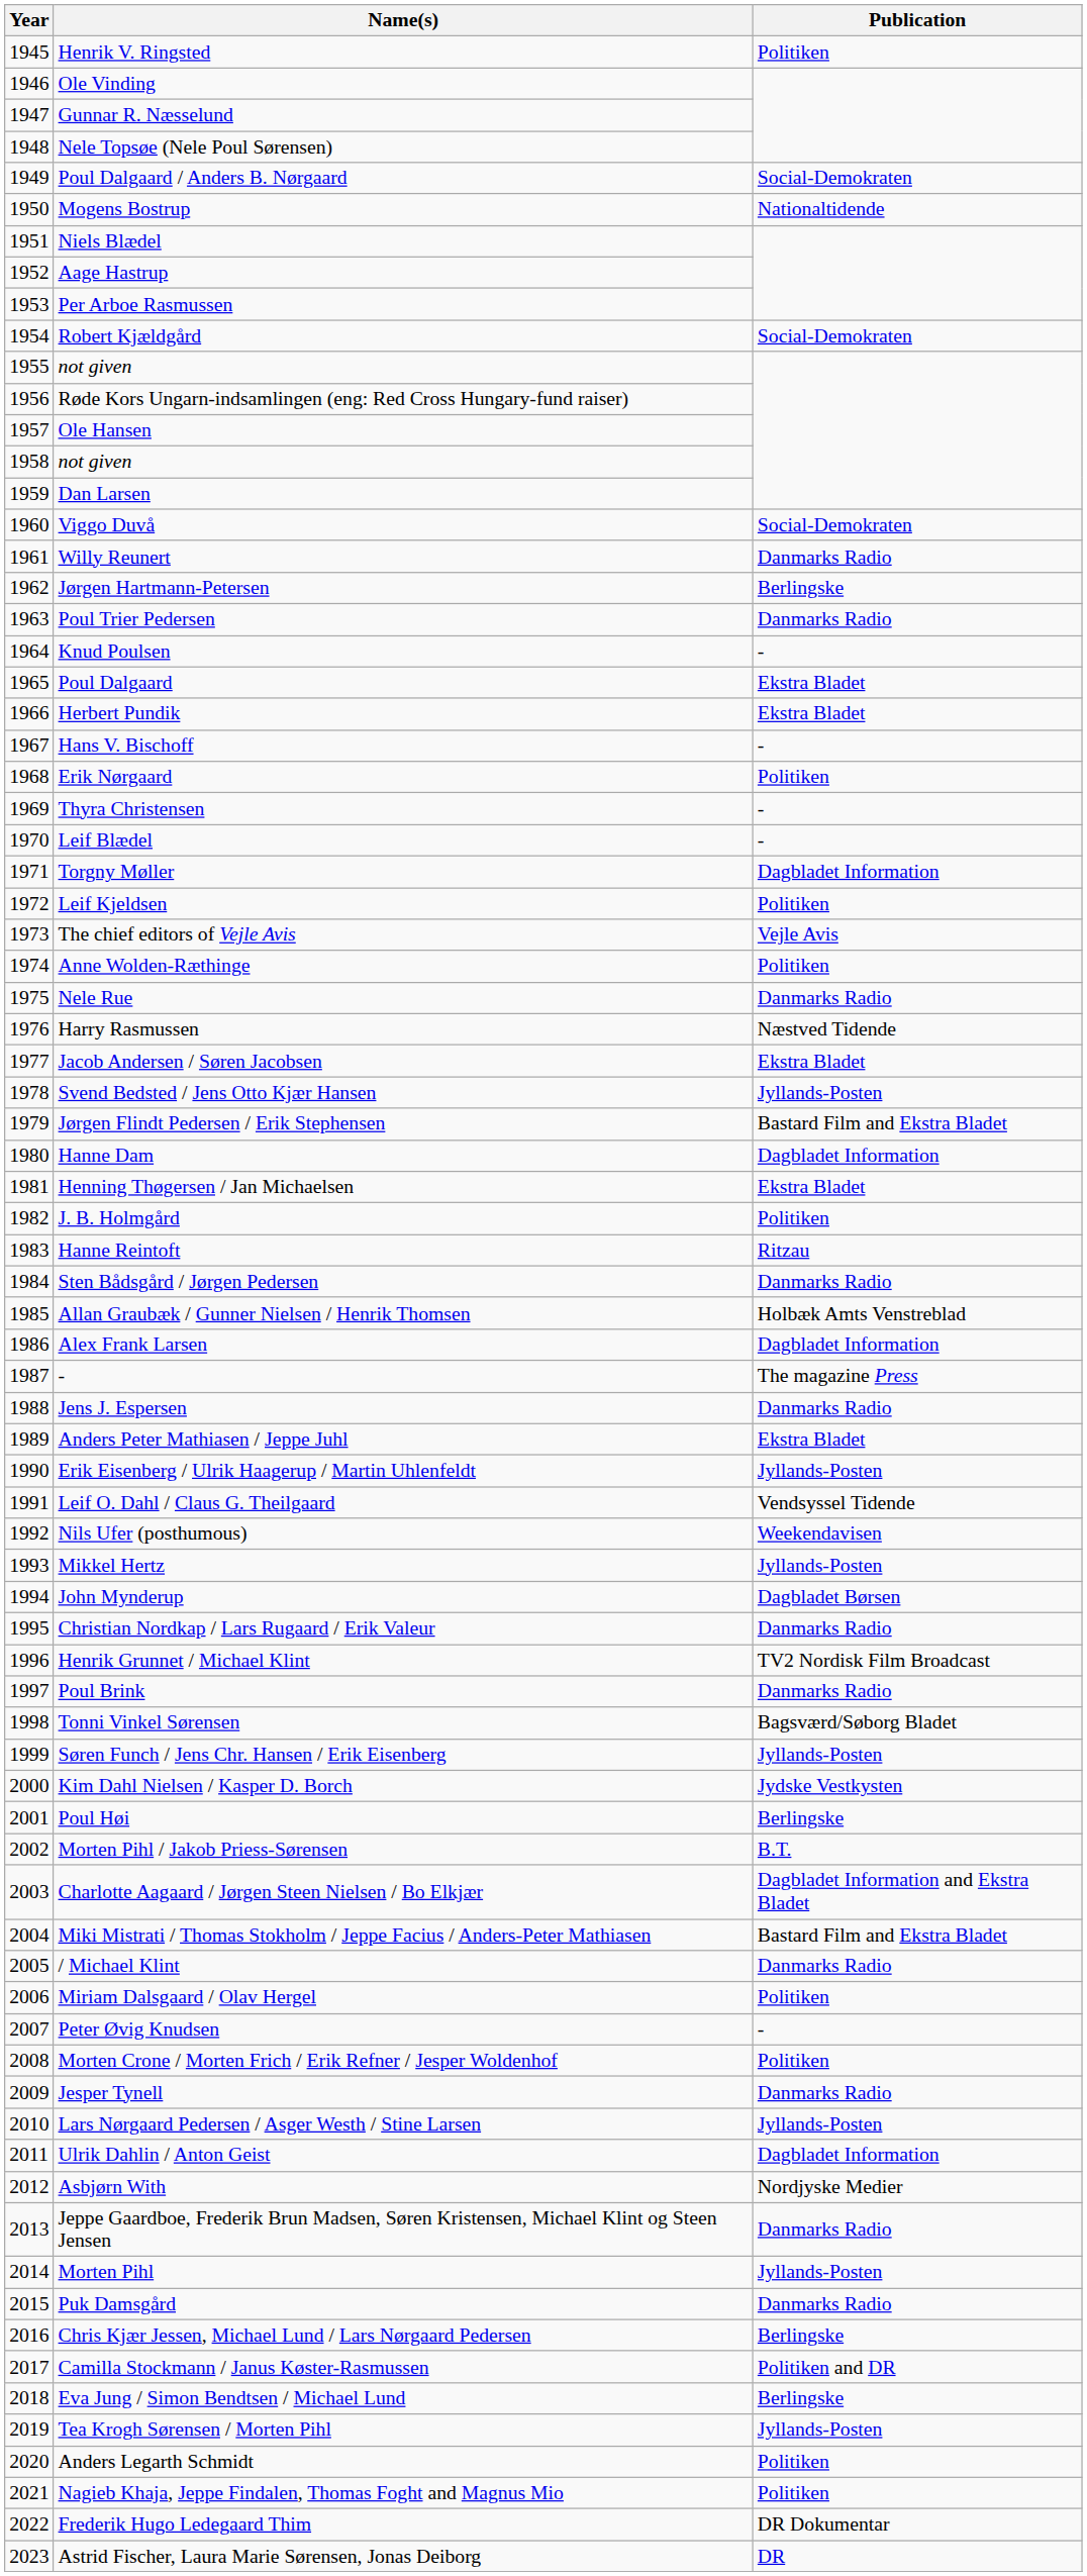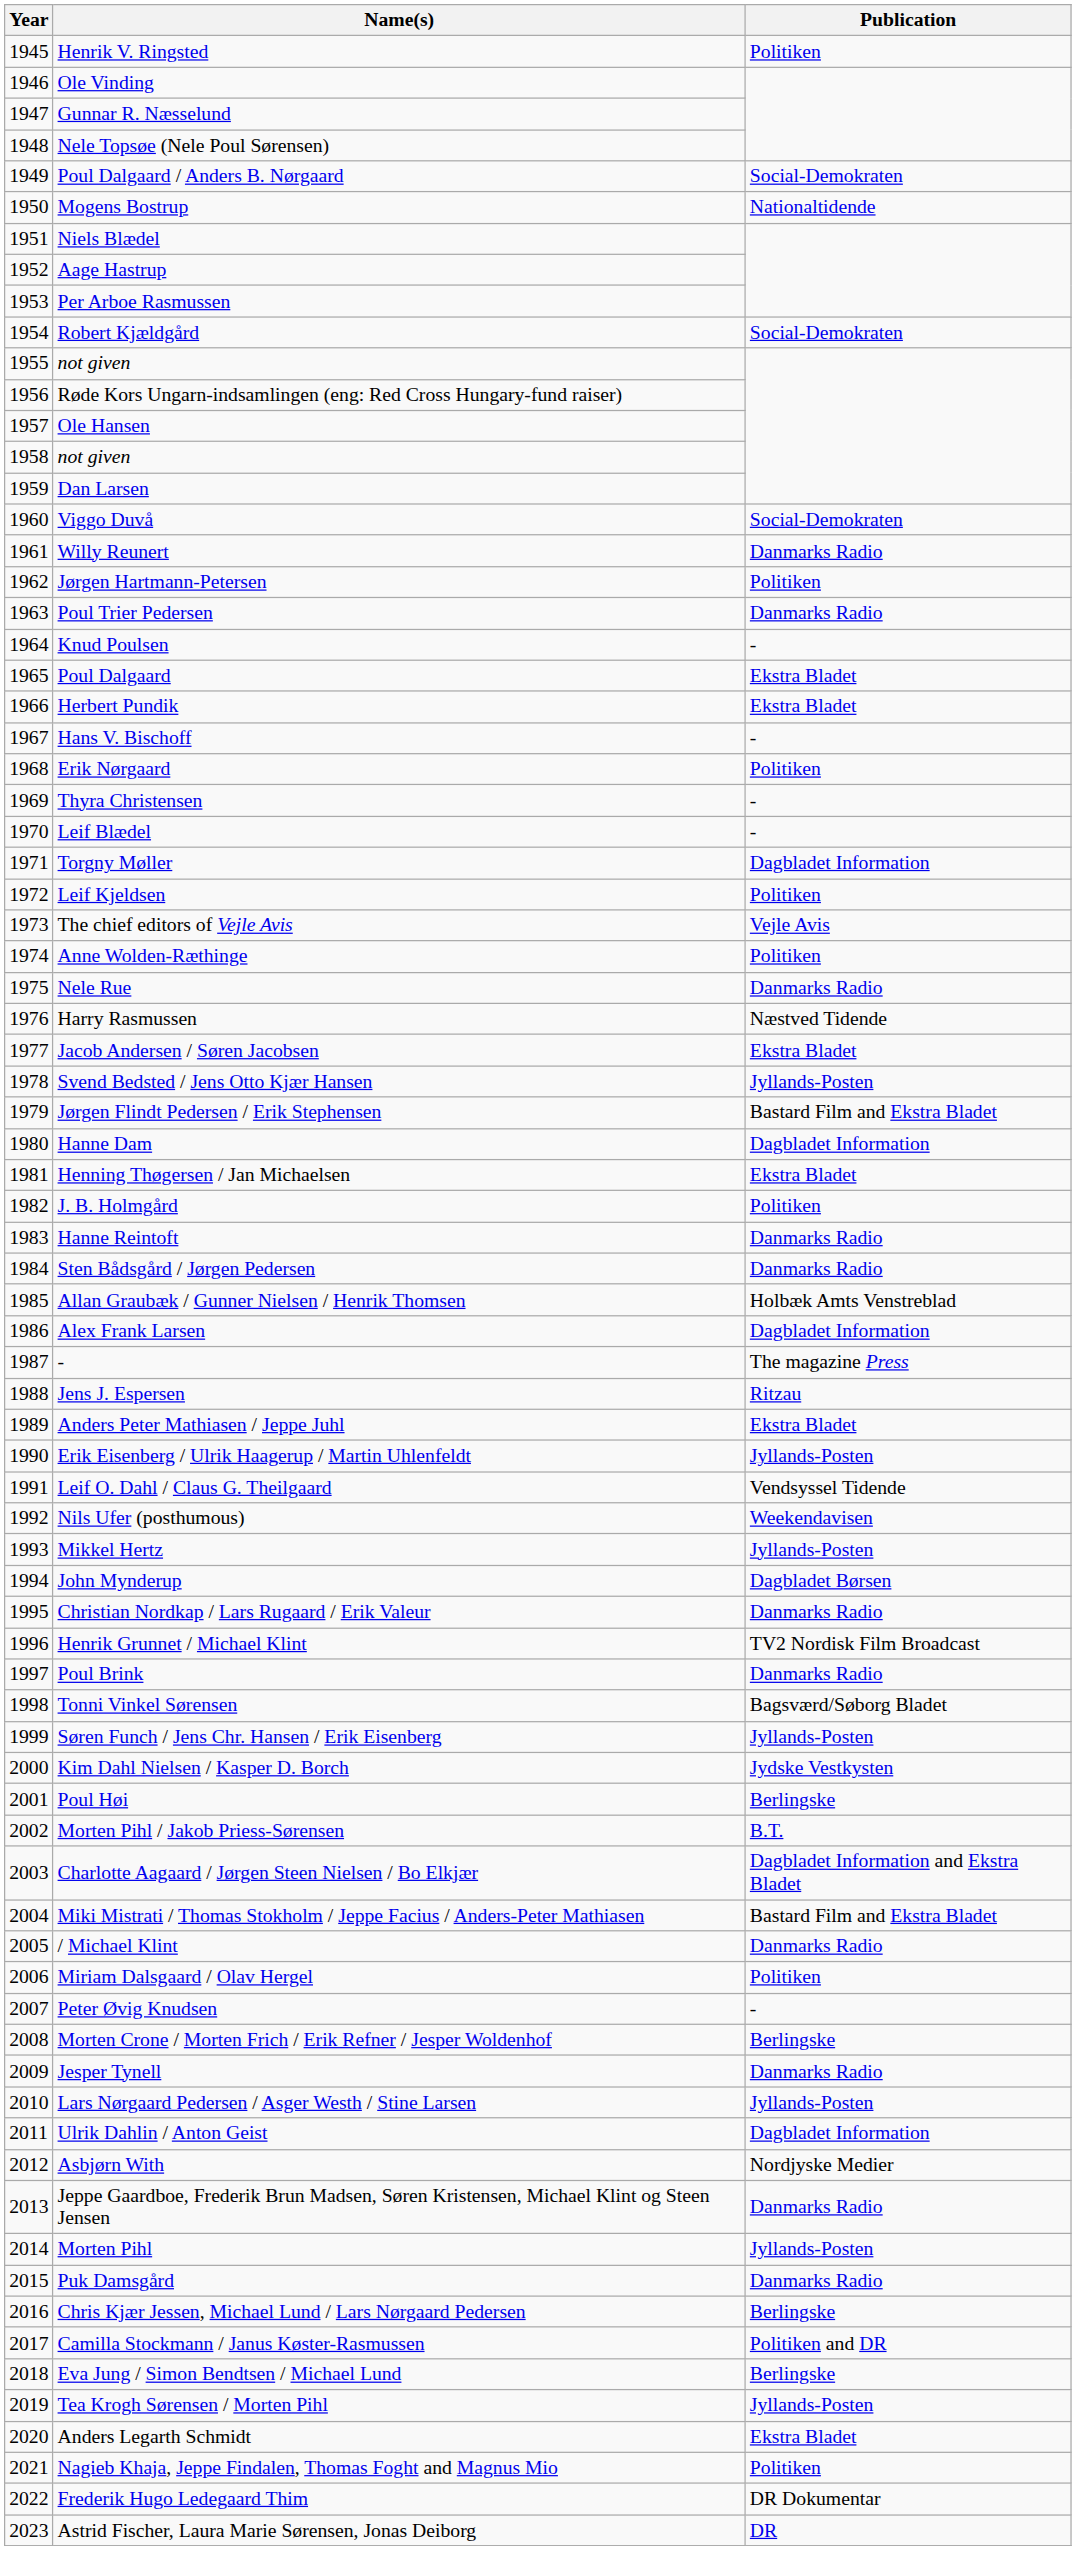Jørgen Hartmann-Petersen | Publication: Berlingske -> Politiken
Hanne Reintoft | Publication: Ritzau -> Danmarks Radio
Jens J. Espersen | Publication: Danmarks Radio -> Ritzau
Morten Crone / Morten Frich / Erik Refner / Jesper Woldenhof | Publication: Politiken -> Berlingske
Anders Legarth Schmidt | Publication: Politiken -> Ekstra Bladet
